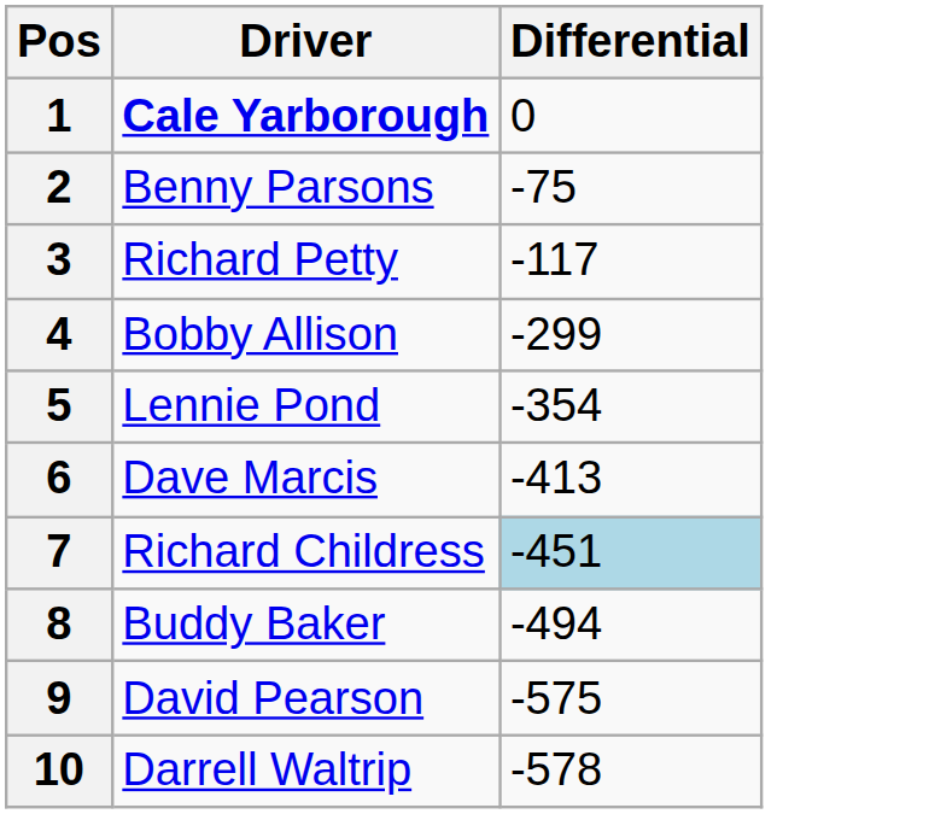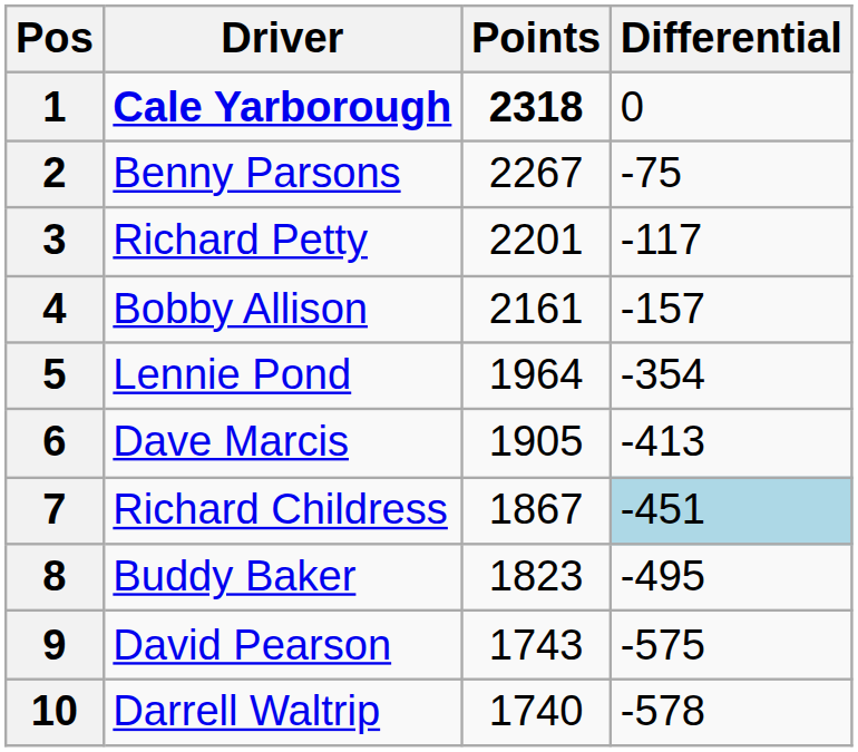+ column: Points | 2318 | 2267 | 2201 | 2161 | 1964 | 1905 | 1867 | 1823 | 1743 | 1740
4 | Differential: -299 -> -157
8 | Differential: -494 -> -495
